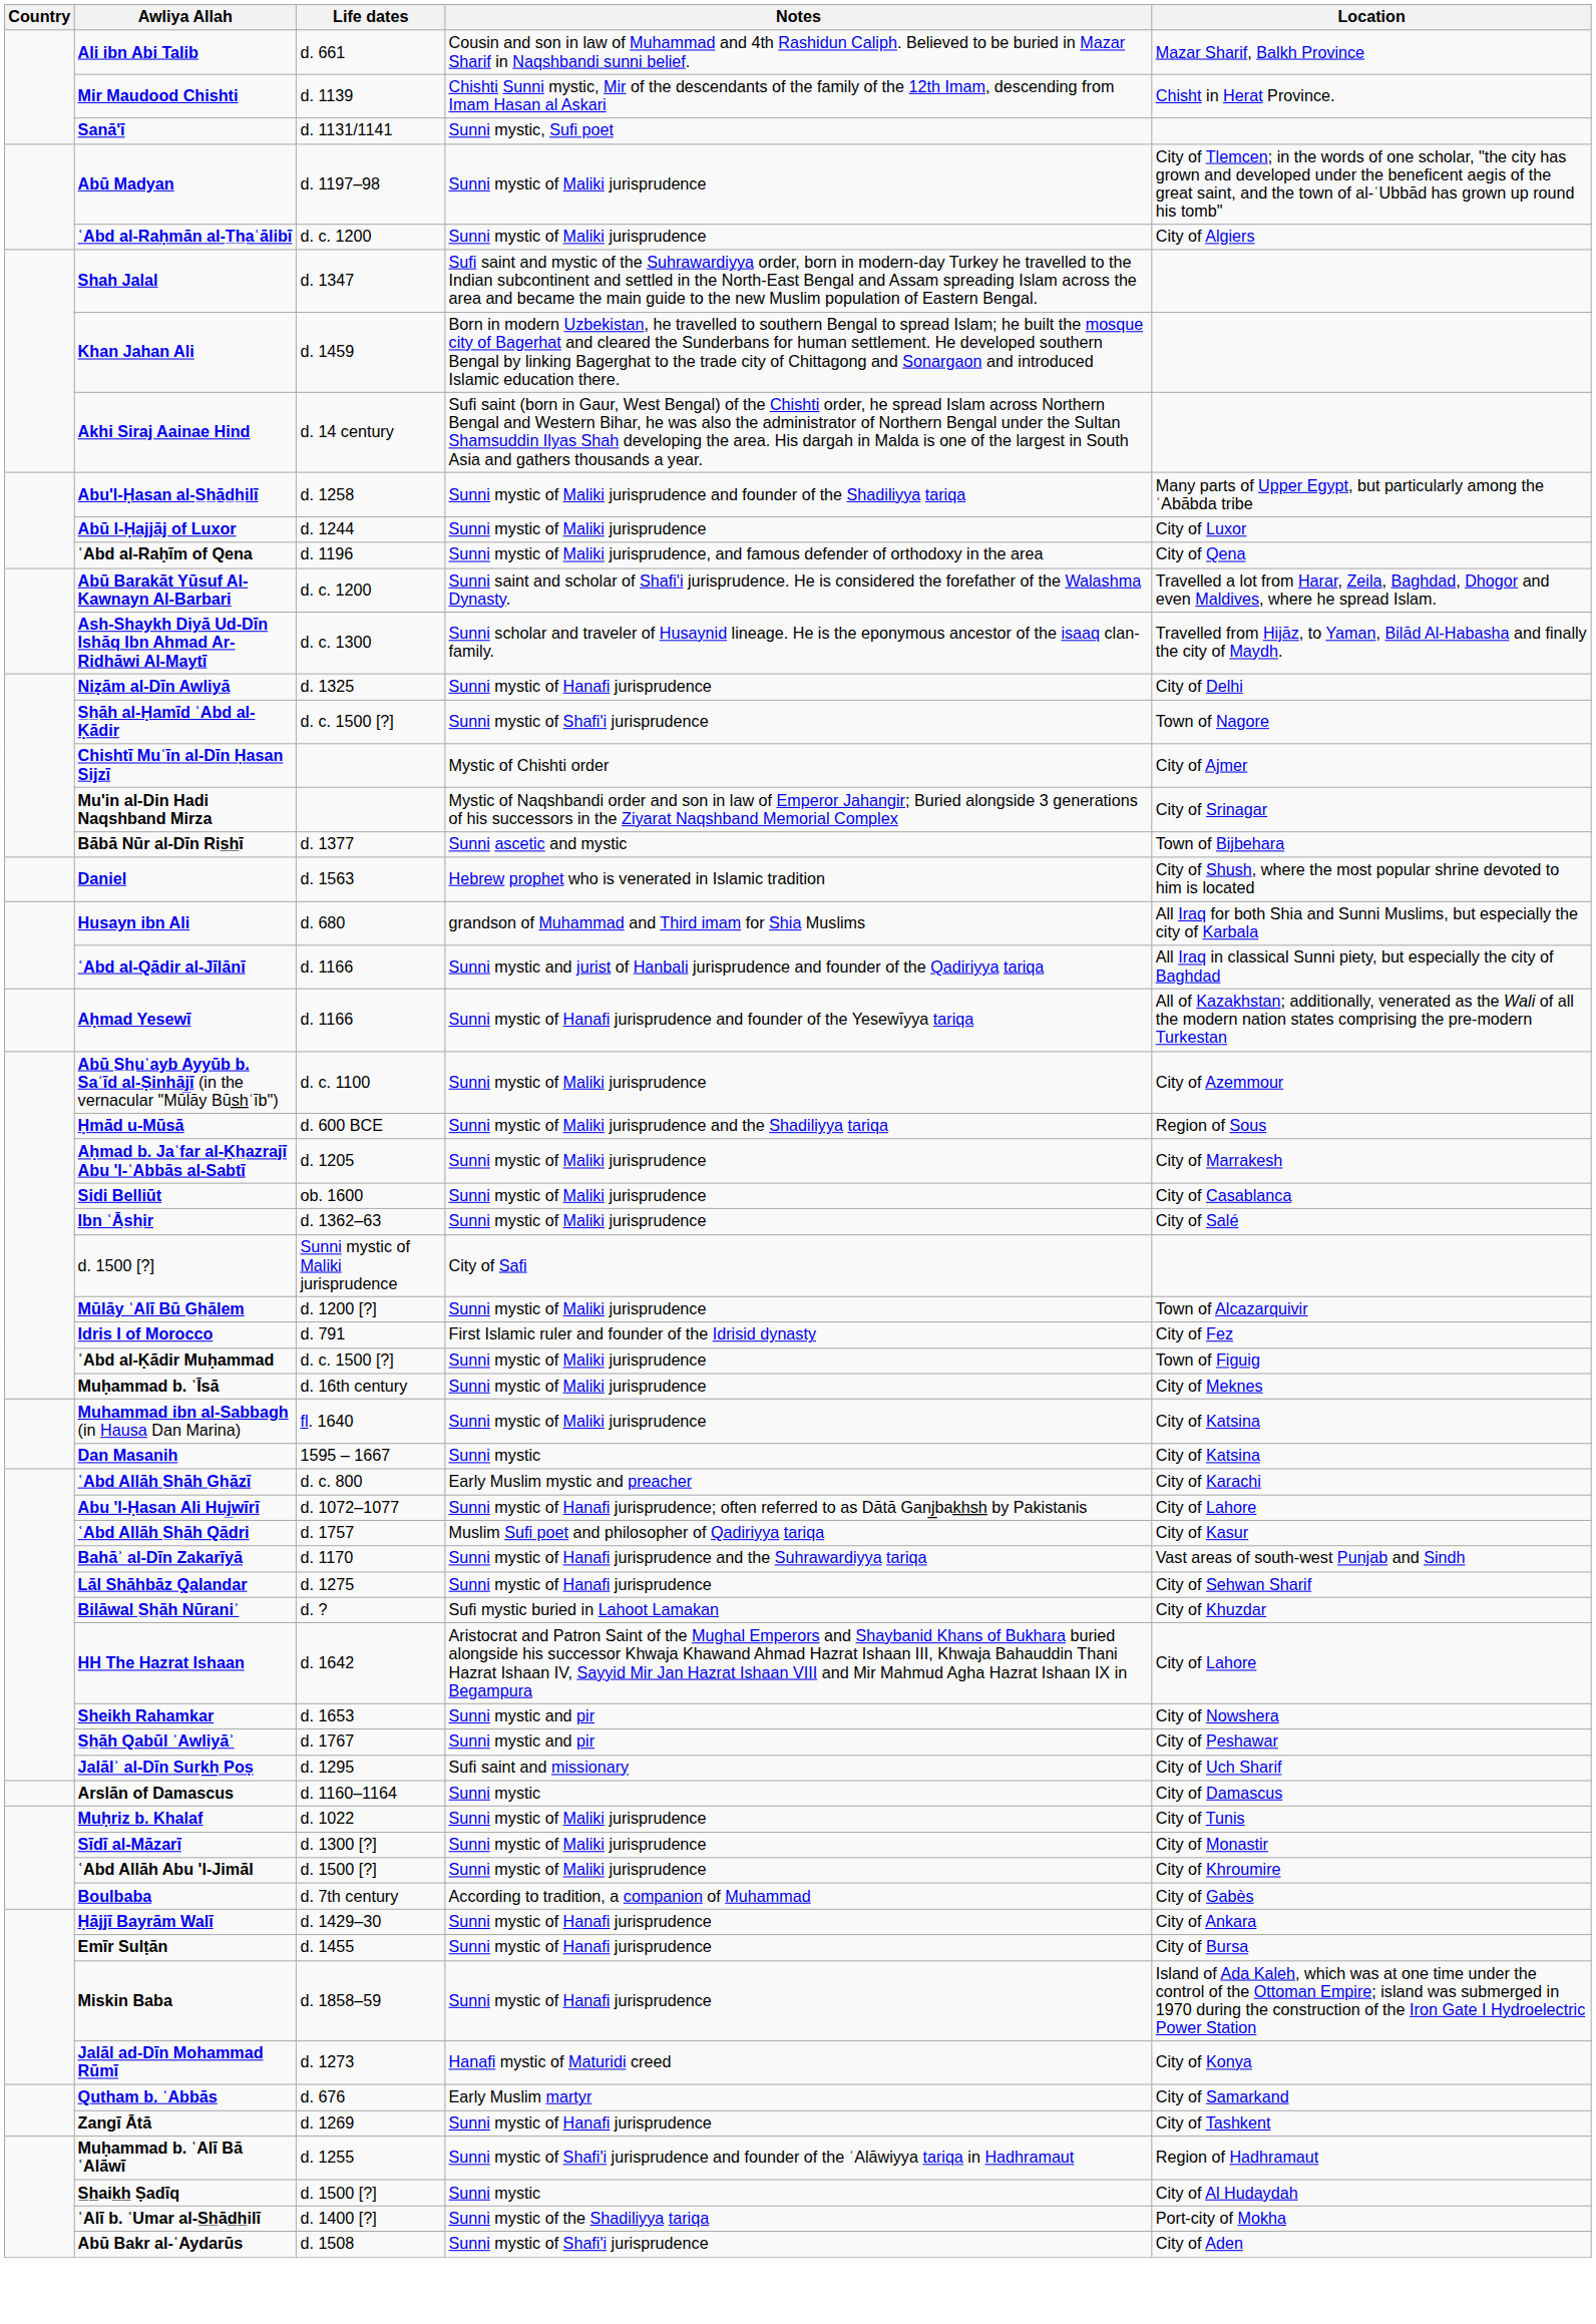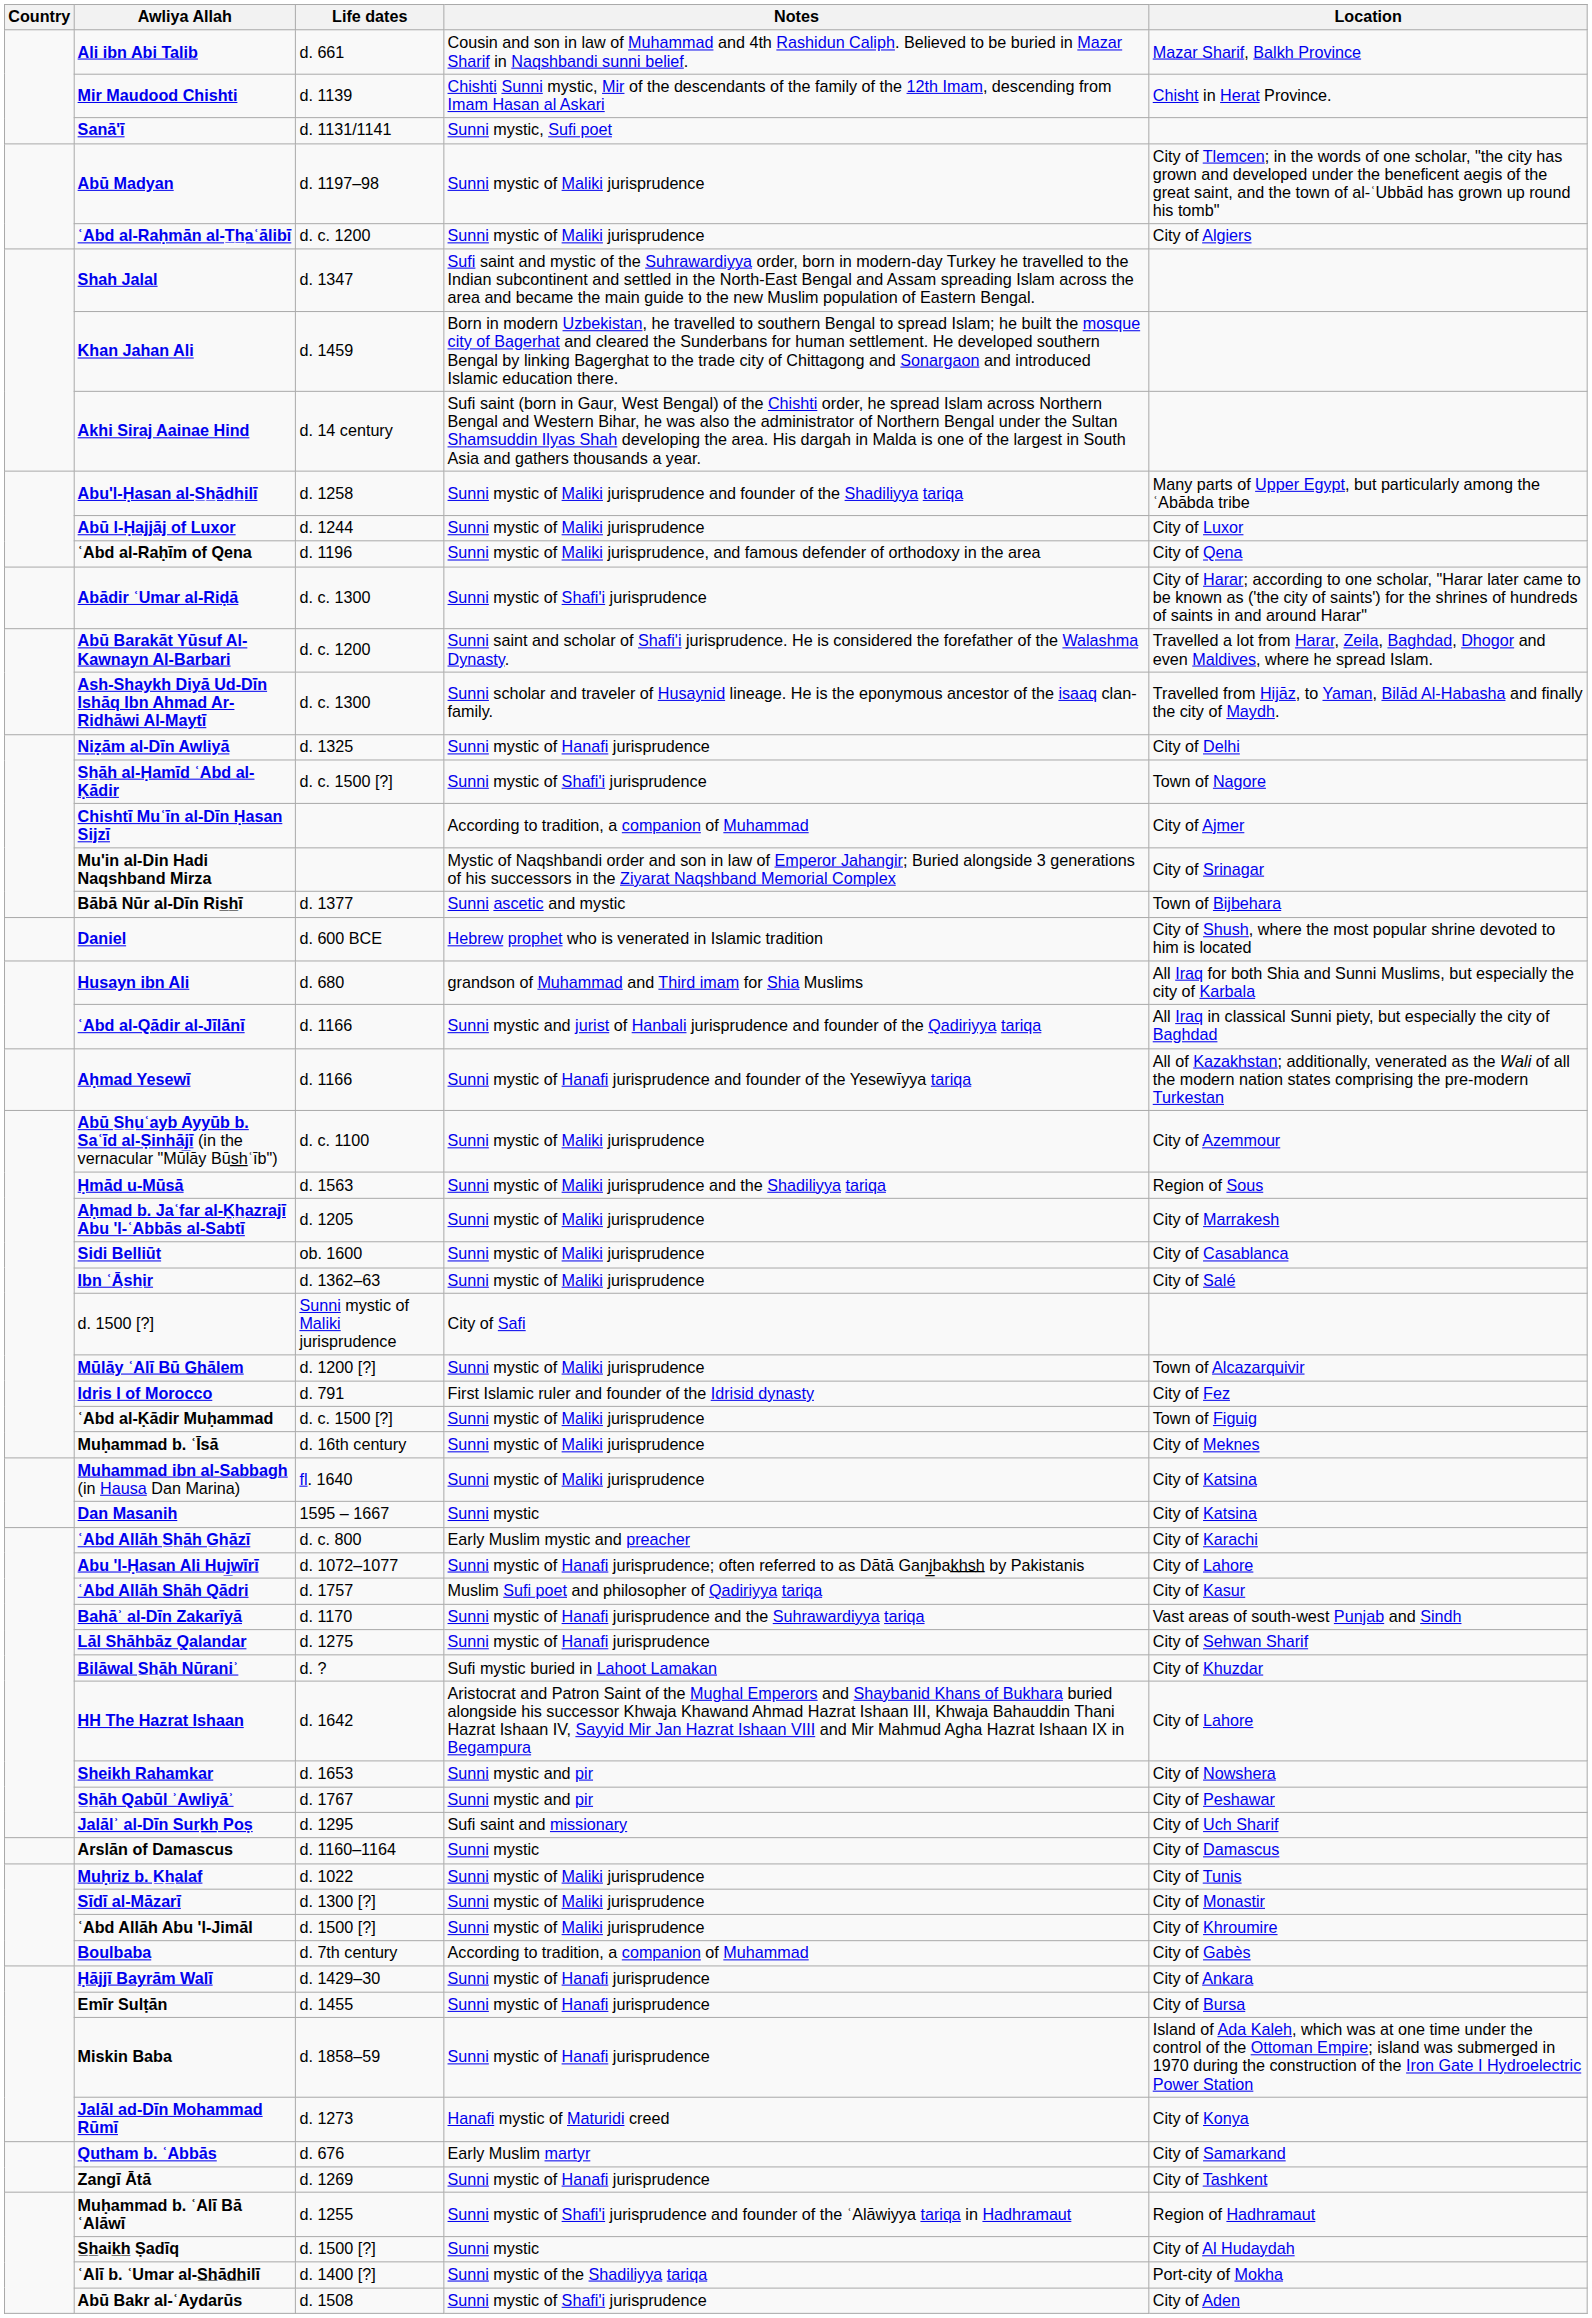+ row: Abādir ʿUmar al-Riḍā | d. c. 1300 | Sunni mystic of Shafi'i jurisprudence | City of Harar; according to one scholar, "Harar later came to be known as ('the city of saints') for the shrines of hundreds of saints in and around Harar"
Chishtī Muʿīn al-Dīn Ḥasan Sijzī | Notes: Mystic of Chishti order -> According to tradition, a companion of Muhammad
Daniel | Life dates: d. 1563 -> d. 600 BCE
Ḥmād u-Mūsā | Life dates: d. 600 BCE -> d. 1563
